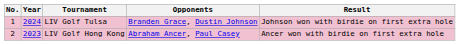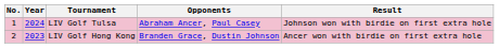LIV Golf Tulsa | Opponents: Branden Grace, Dustin Johnson -> Abraham Ancer, Paul Casey
LIV Golf Hong Kong | Opponents: Abraham Ancer, Paul Casey -> Branden Grace, Dustin Johnson
